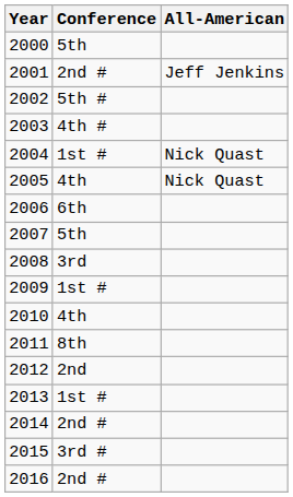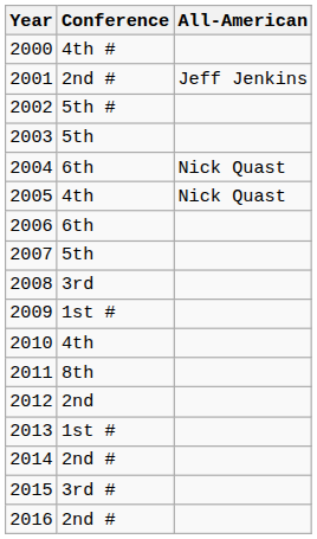2000 | Conference: 5th -> 4th #
2003 | Conference: 4th # -> 5th
2004 | Conference: 1st # -> 6th
